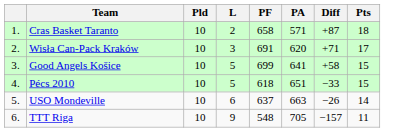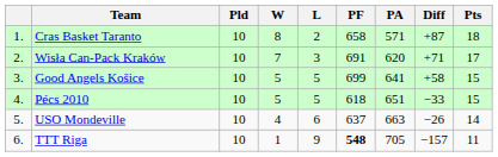+ column: W | 8 | 7 | 5 | 5 | 4 | 1
TTT Riga | PF: normal -> bold
